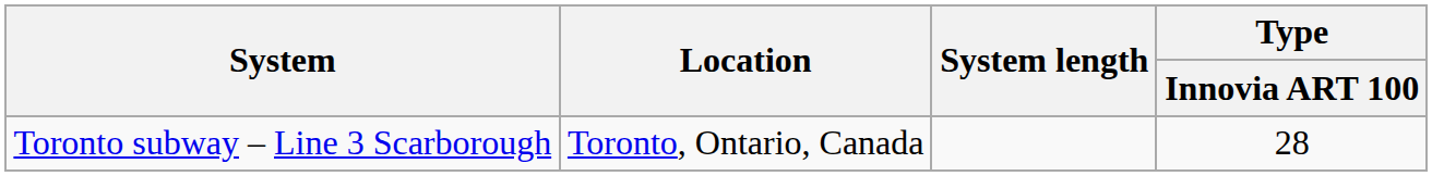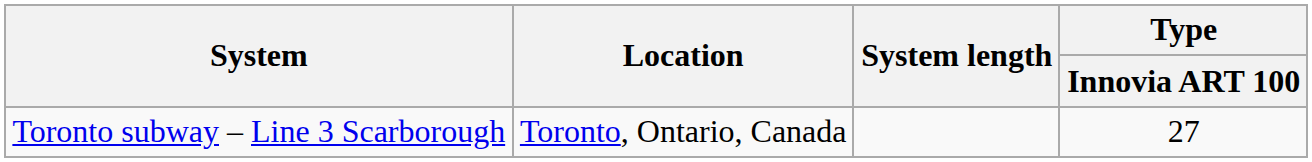Toronto subway – Line 3 Scarborough | Type / Innovia ART 100: 28 -> 27
